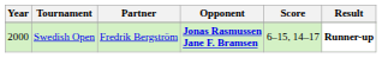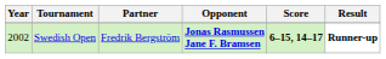Swedish Open | Year: 2000 -> 2002
Swedish Open | Score: normal -> bold
